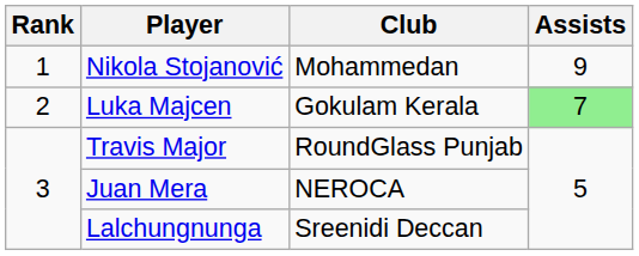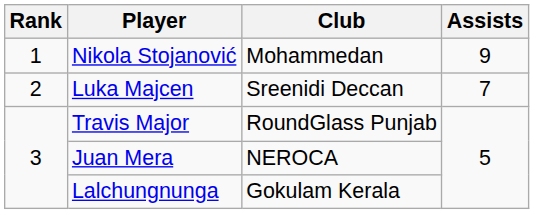Luka Majcen | Club: Gokulam Kerala -> Sreenidi Deccan
Luka Majcen | Assists: lightgreen background -> no background
Lalchungnunga | Club: Sreenidi Deccan -> Gokulam Kerala
